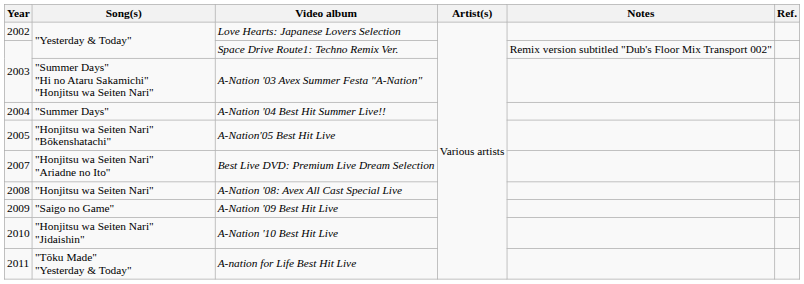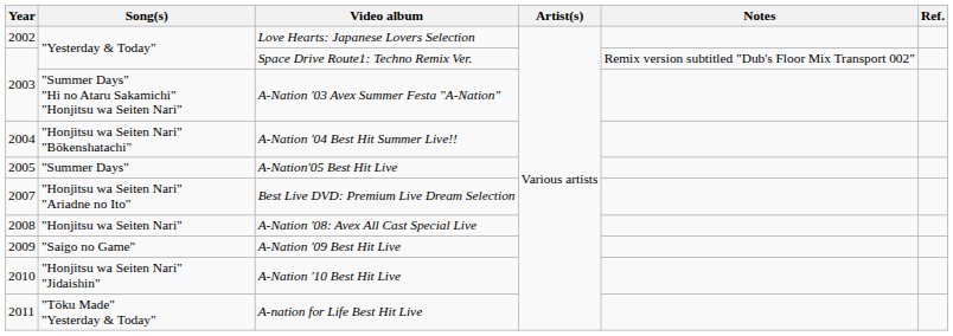A-Nation '04 Best Hit Summer Live!! | Song(s): "Summer Days" -> "Honjitsu wa Seiten Nari" "Bōkenshatachi"
A-Nation'05 Best Hit Live | Song(s): "Honjitsu wa Seiten Nari" "Bōkenshatachi" -> "Summer Days"
